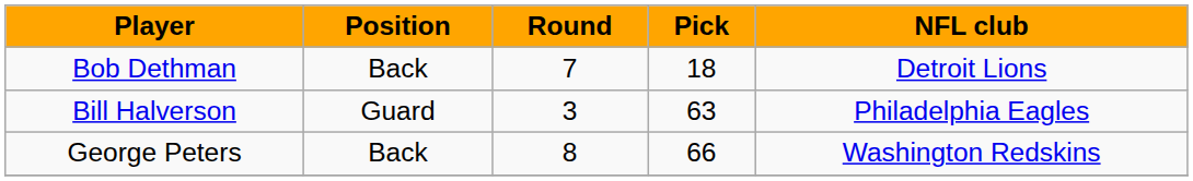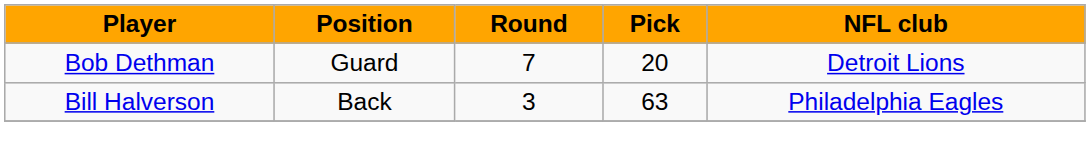Bob Dethman | Position: Back -> Guard
Bob Dethman | Pick: 18 -> 20
Bill Halverson | Position: Guard -> Back
- row: George Peters | Back | 8 | 66 | Washington Redskins
